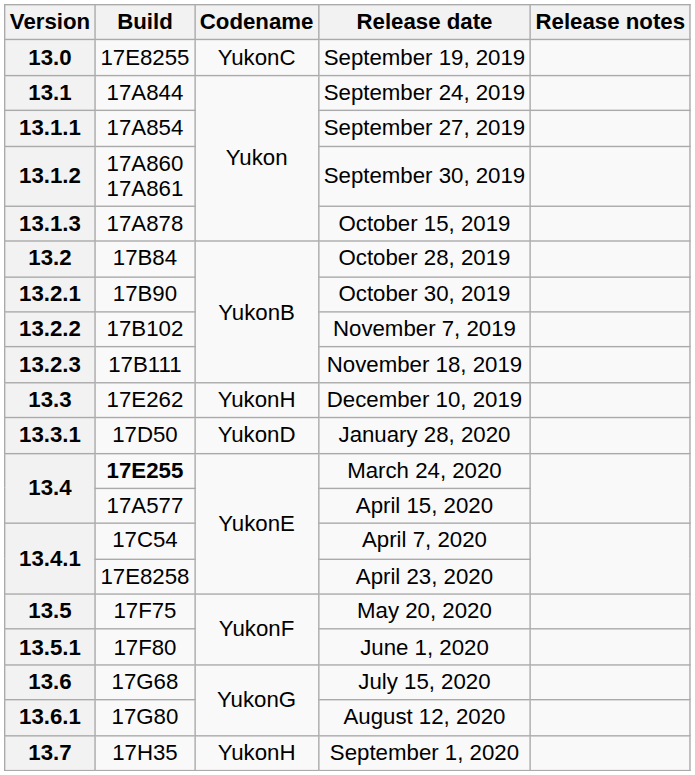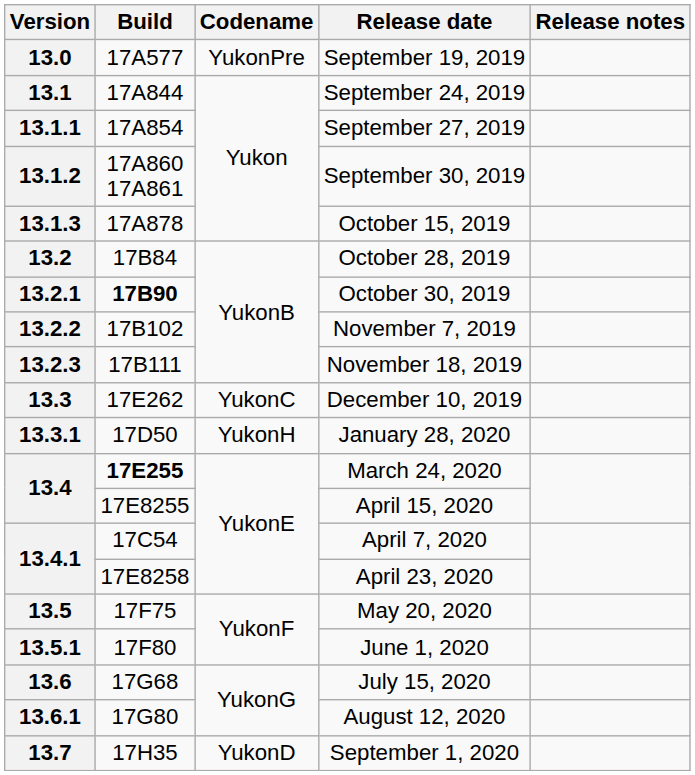13.0 | Build: 17E8255 -> 17A577
13.0 | Codename: YukonC -> YukonPre
13.2.1 | Build: normal -> bold
13.3 | Codename: YukonH -> YukonC
13.3.1 | Codename: YukonD -> YukonH
13.4 / April 15, 2020 | Build: 17A577 -> 17E8255
13.7 | Codename: YukonH -> YukonD
